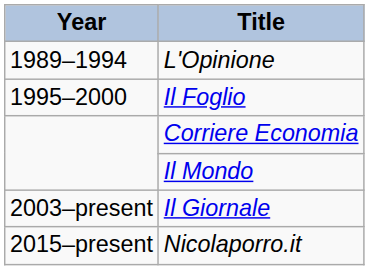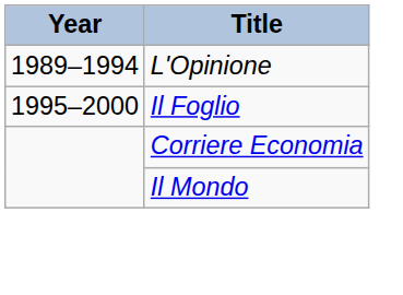- row: 2003–present | Il Giornale
- row: 2015–present | Nicolaporro.it
